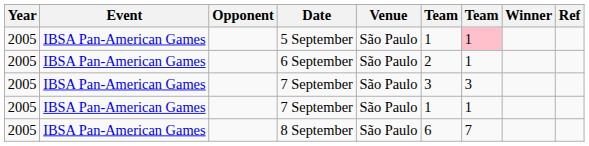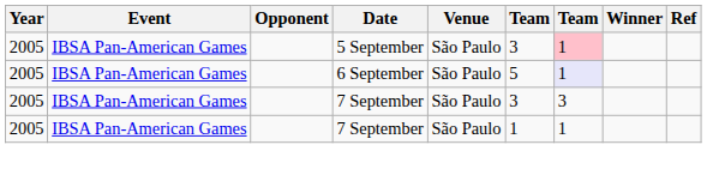5 September | column 6: 1 -> 3
6 September | column 6: 2 -> 5
6 September | column 7: no background -> lavender background
- row: 2005 | IBSA Pan-American Games | 8 September | São Paulo | 6 | 7
